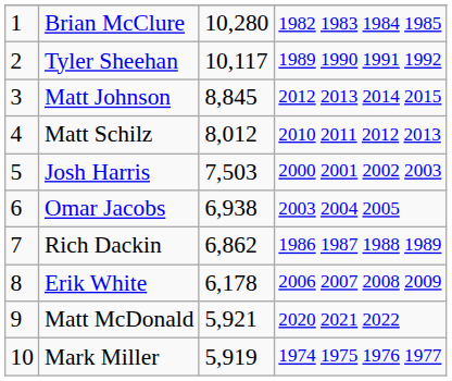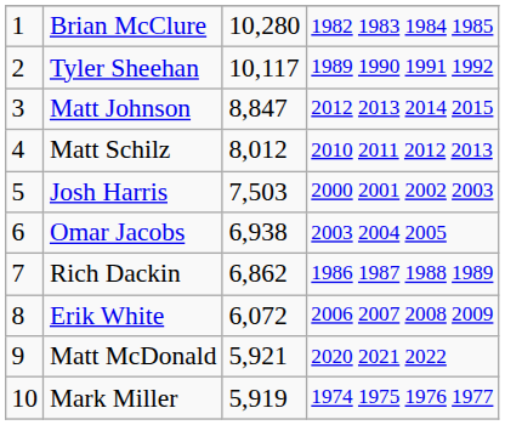Matt Johnson | column 3: 8,845 -> 8,847
Erik White | column 3: 6,178 -> 6,072
